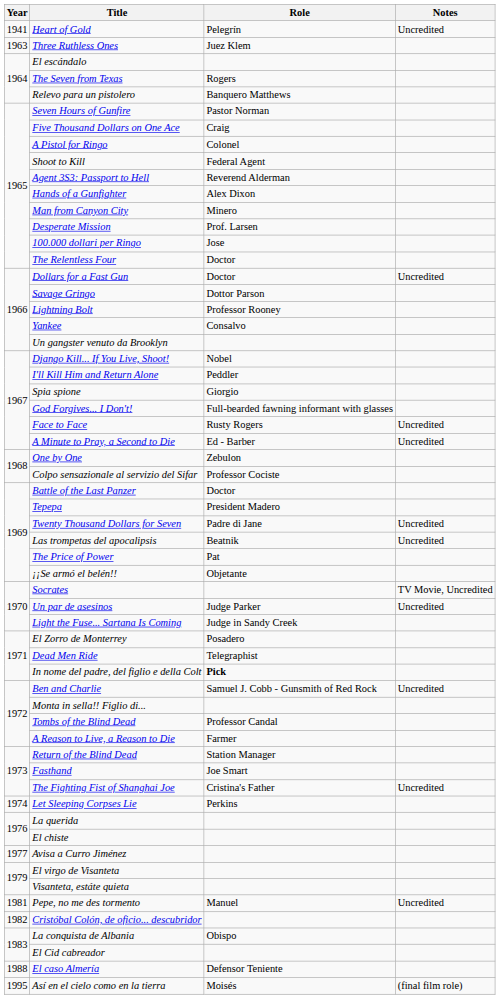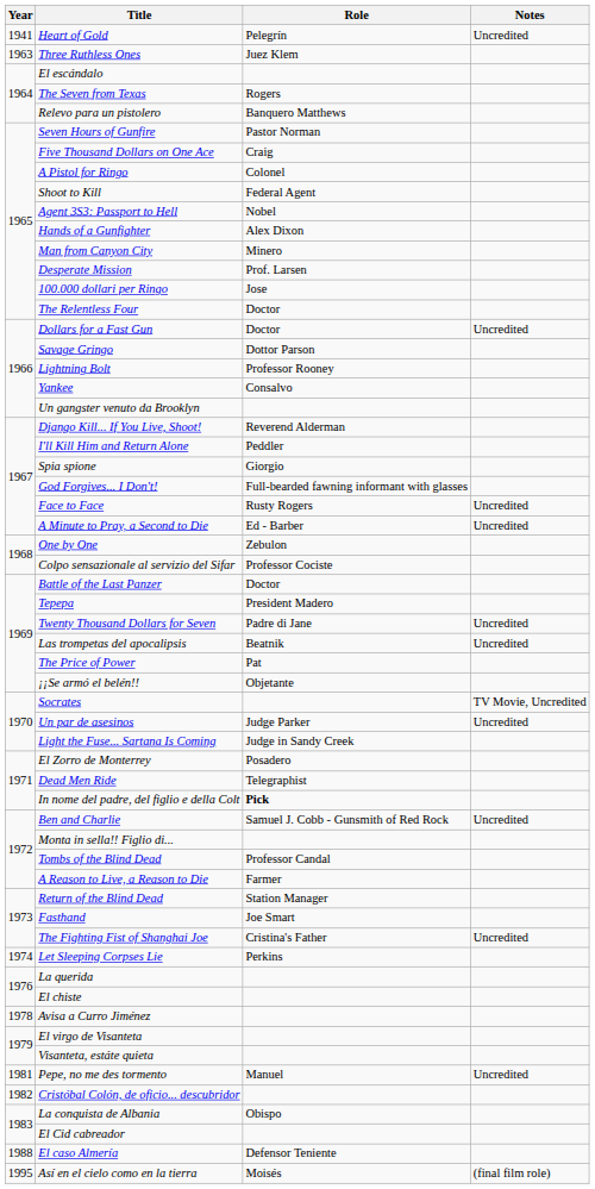Agent 3S3: Passport to Hell | Role: Reverend Alderman -> Nobel
Django Kill... If You Live, Shoot! | Role: Nobel -> Reverend Alderman
Avisa a Curro Jiménez | Year: 1977 -> 1978
